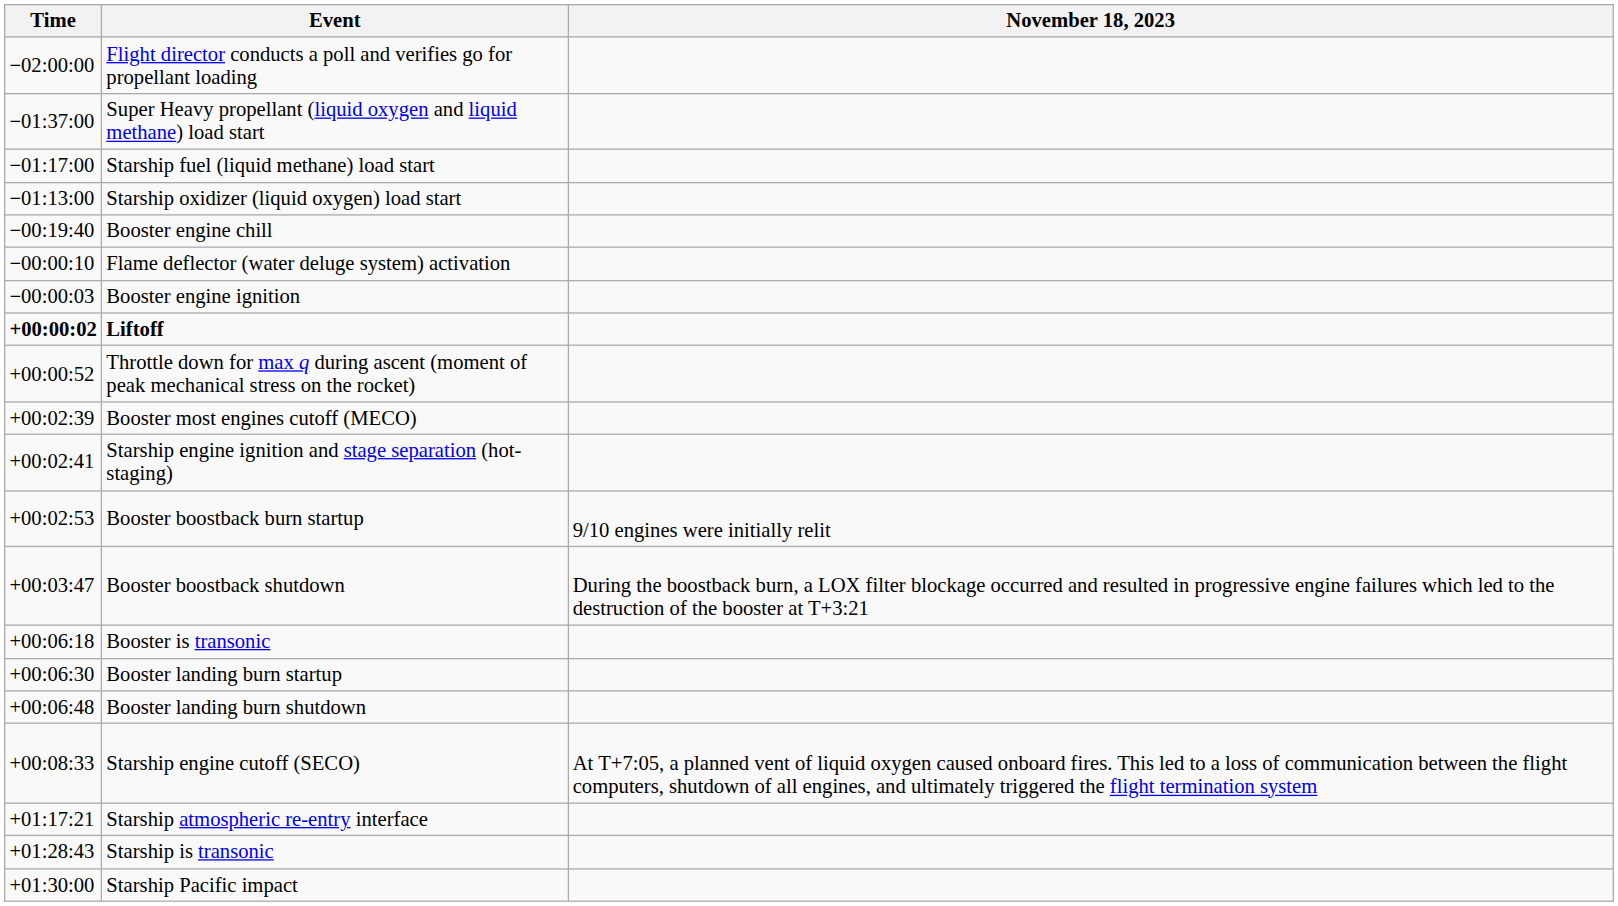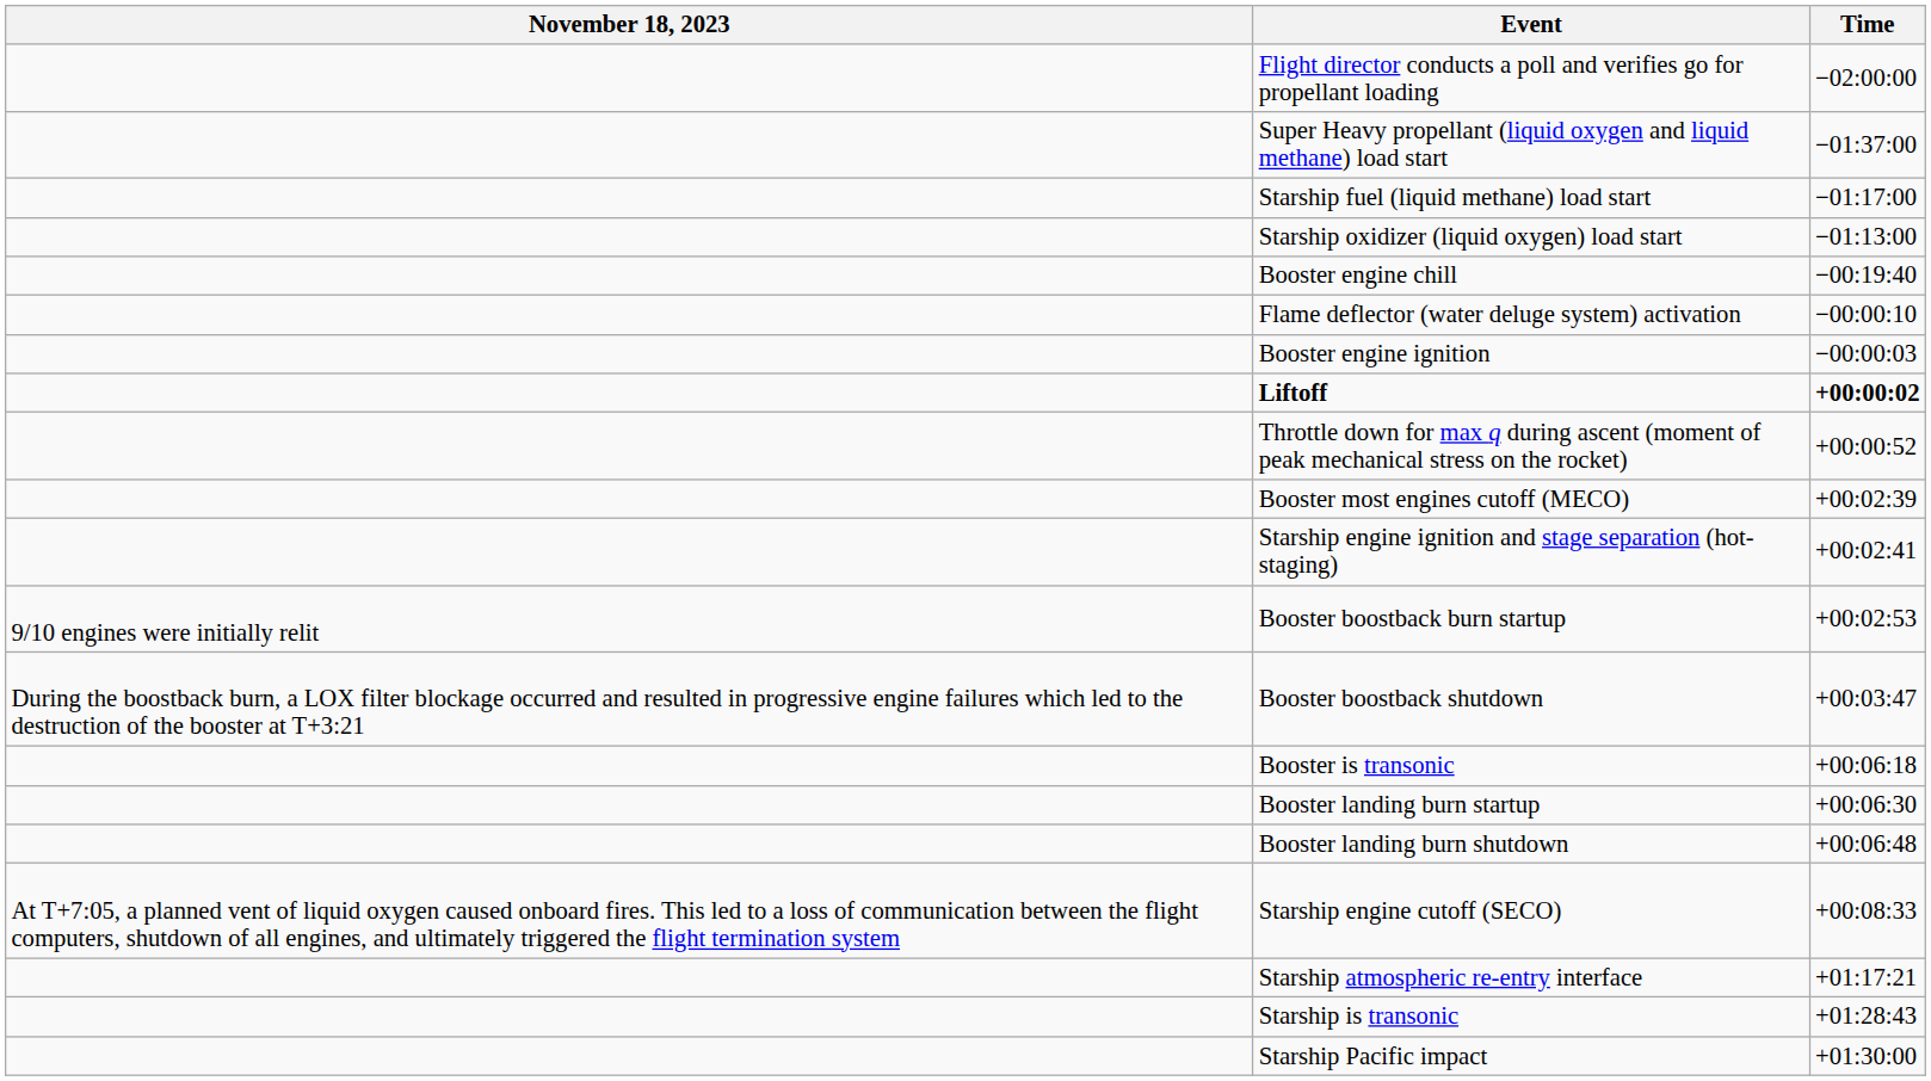columns swapped: Time <-> November 18, 2023
